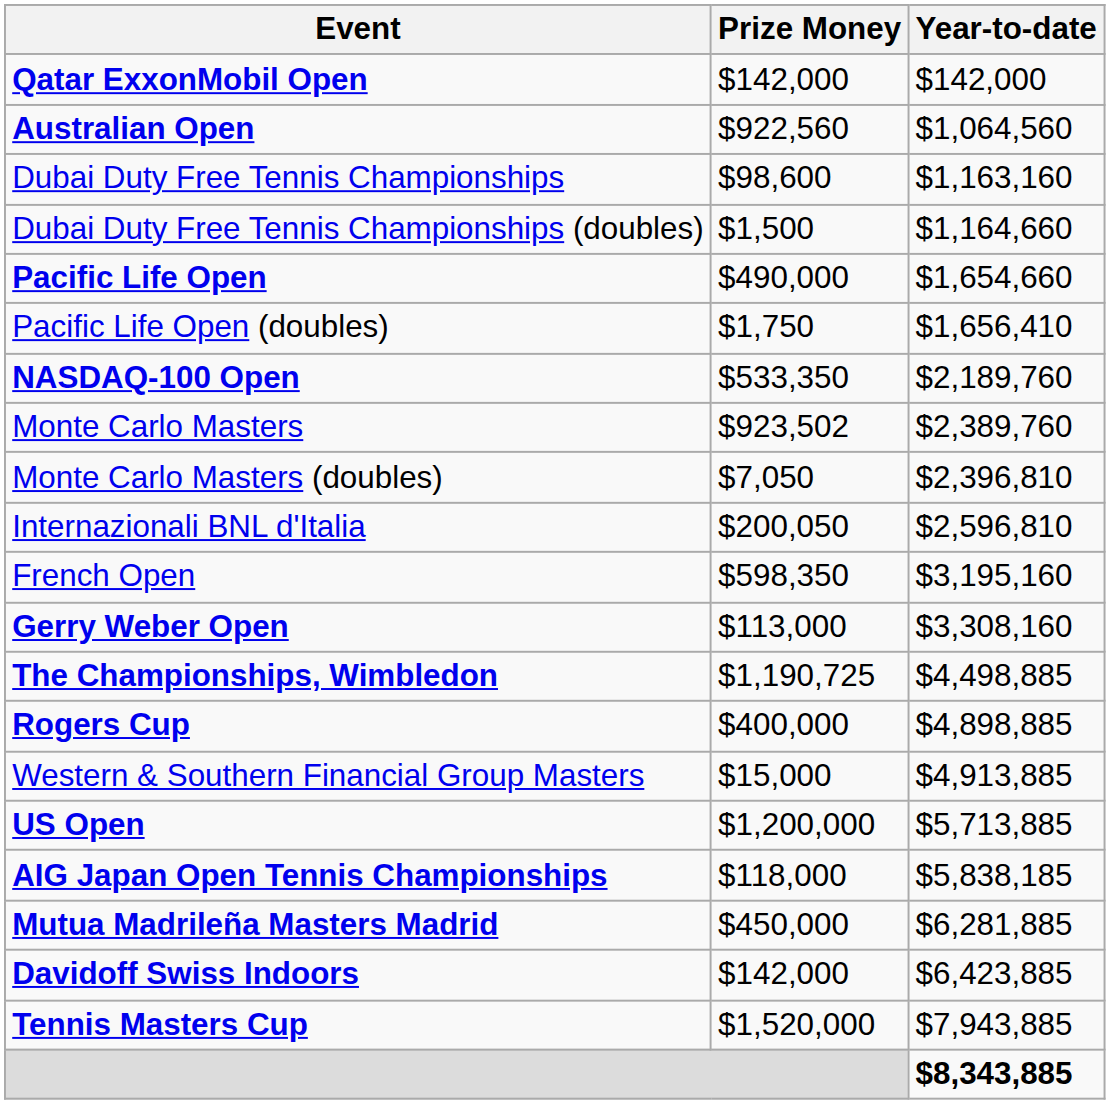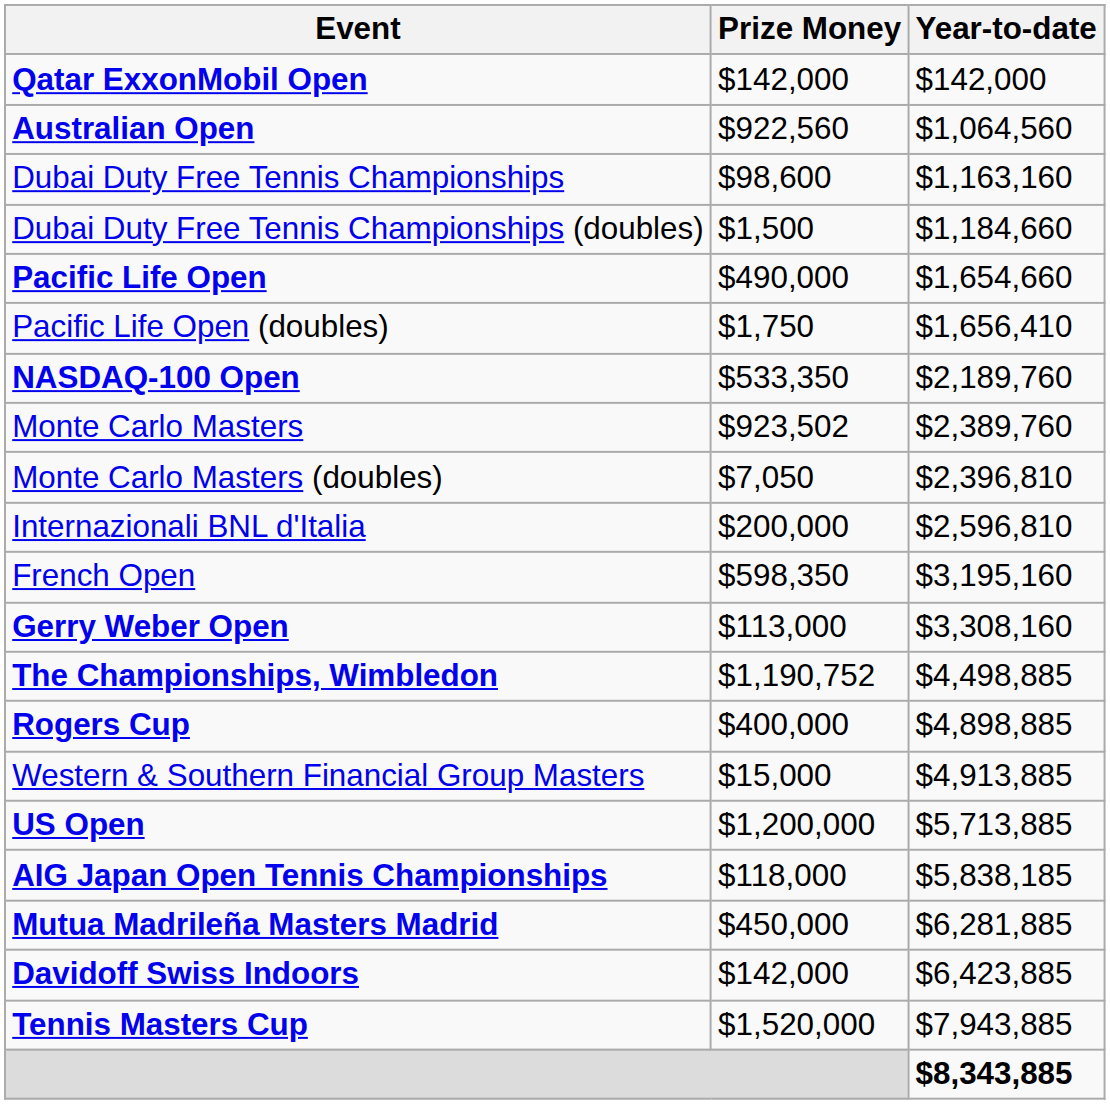Dubai Duty Free Tennis Championships (doubles) | Year-to-date: $1,164,660 -> $1,184,660
Internazionali BNL d'Italia | Prize Money: $200,050 -> $200,000
The Championships, Wimbledon | Prize Money: $1,190,725 -> $1,190,752
